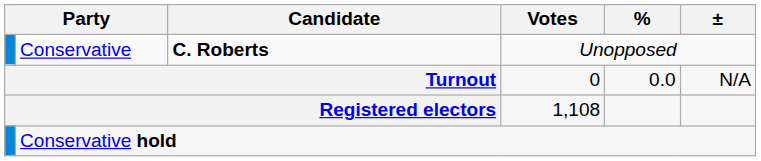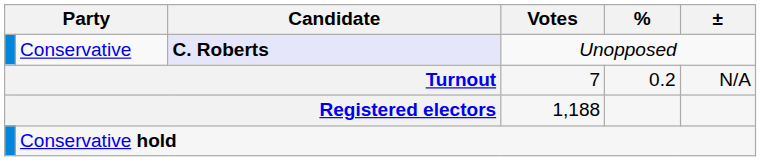Conservative | Candidate: no background -> lavender background
Turnout | Votes: 0 -> 7
Turnout | %: 0.0 -> 0.2
Registered electors | Votes: 1,108 -> 1,188
